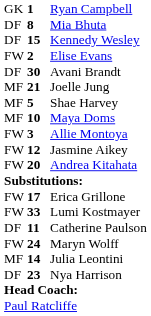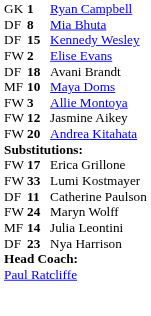Avani Brandt | column 2: 30 -> 18
- row: MF | 21 | Joelle Jung
- row: MF | 5 | Shae Harvey
